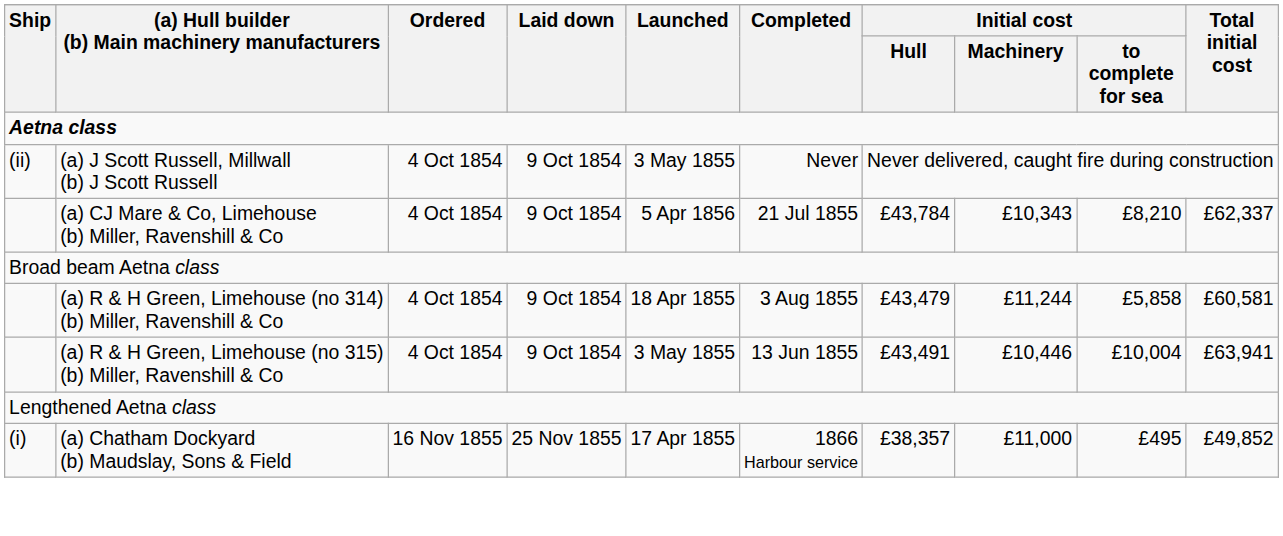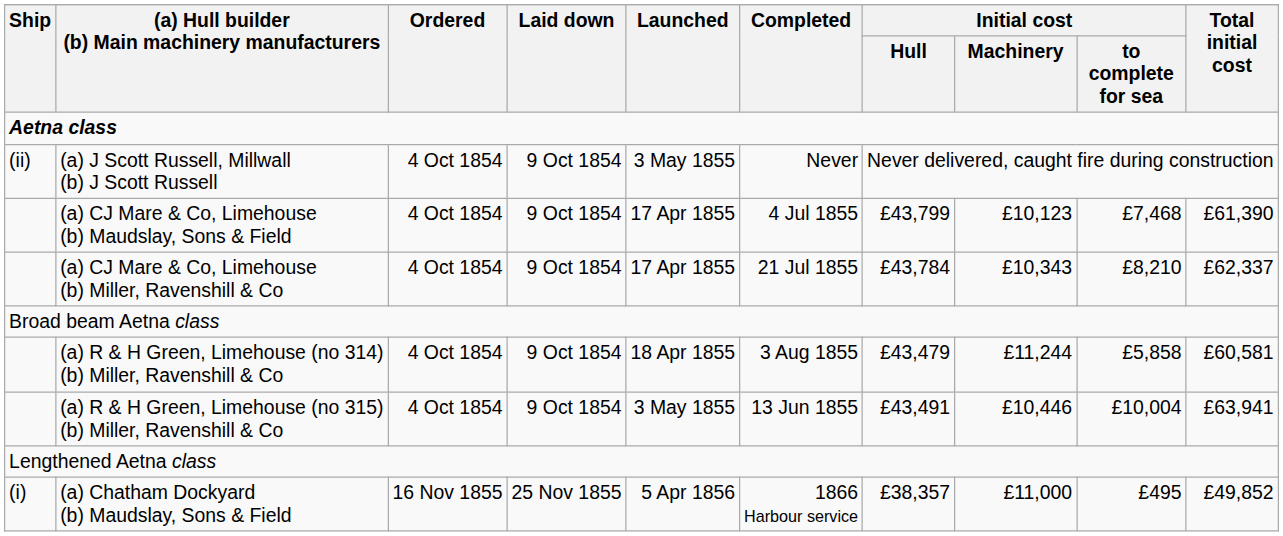+ row: (a) CJ Mare & Co, Limehouse (b) Maudslay, Sons & Field | 4 Oct 1854 | 9 Oct 1854 | 17 Apr 1855 | 4 Jul 1855 | £43,799 | £10,123 | £7,468 | £61,390
(a) CJ Mare & Co, Limehouse (b) Miller, Ravenshill & Co | Launched: 5 Apr 1856 -> 17 Apr 1855
(a) Chatham Dockyard (b) Maudslay, Sons & Field | Launched: 17 Apr 1855 -> 5 Apr 1856
